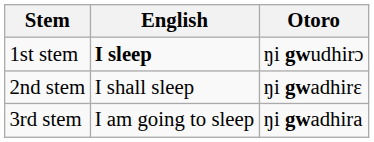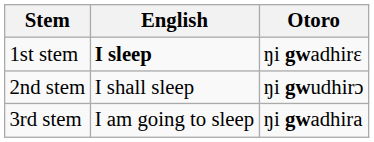1st stem | Otoro: ŋi gwudhirɔ -> ŋi gwadhirɛ
2nd stem | Otoro: ŋi gwadhirɛ -> ŋi gwudhirɔ
